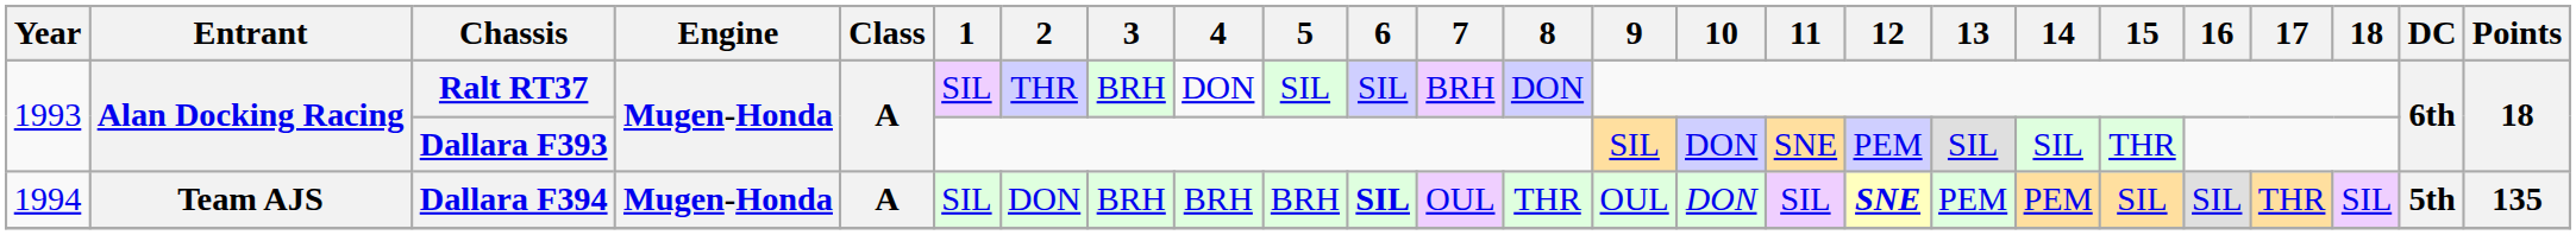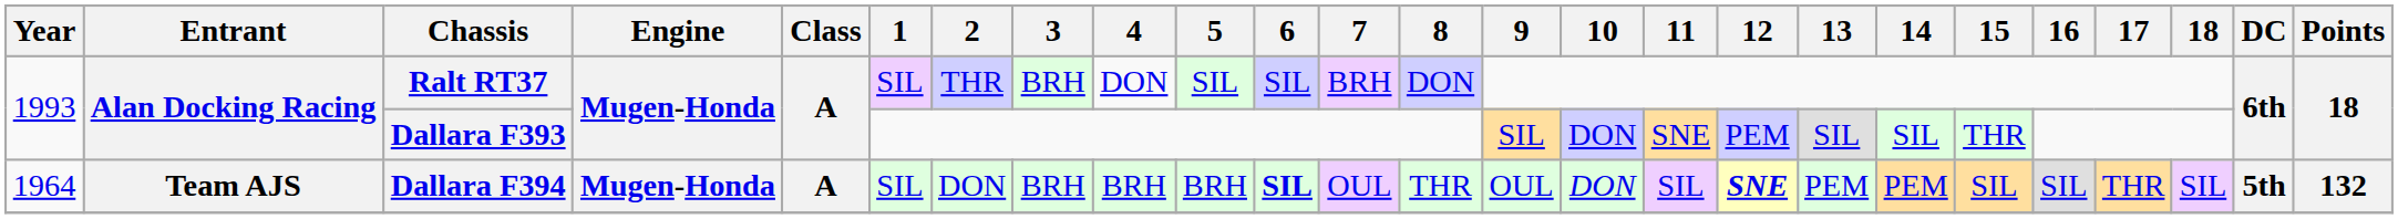Dallara F394 | Year: 1994 -> 1964
Dallara F394 | Points: 135 -> 132
